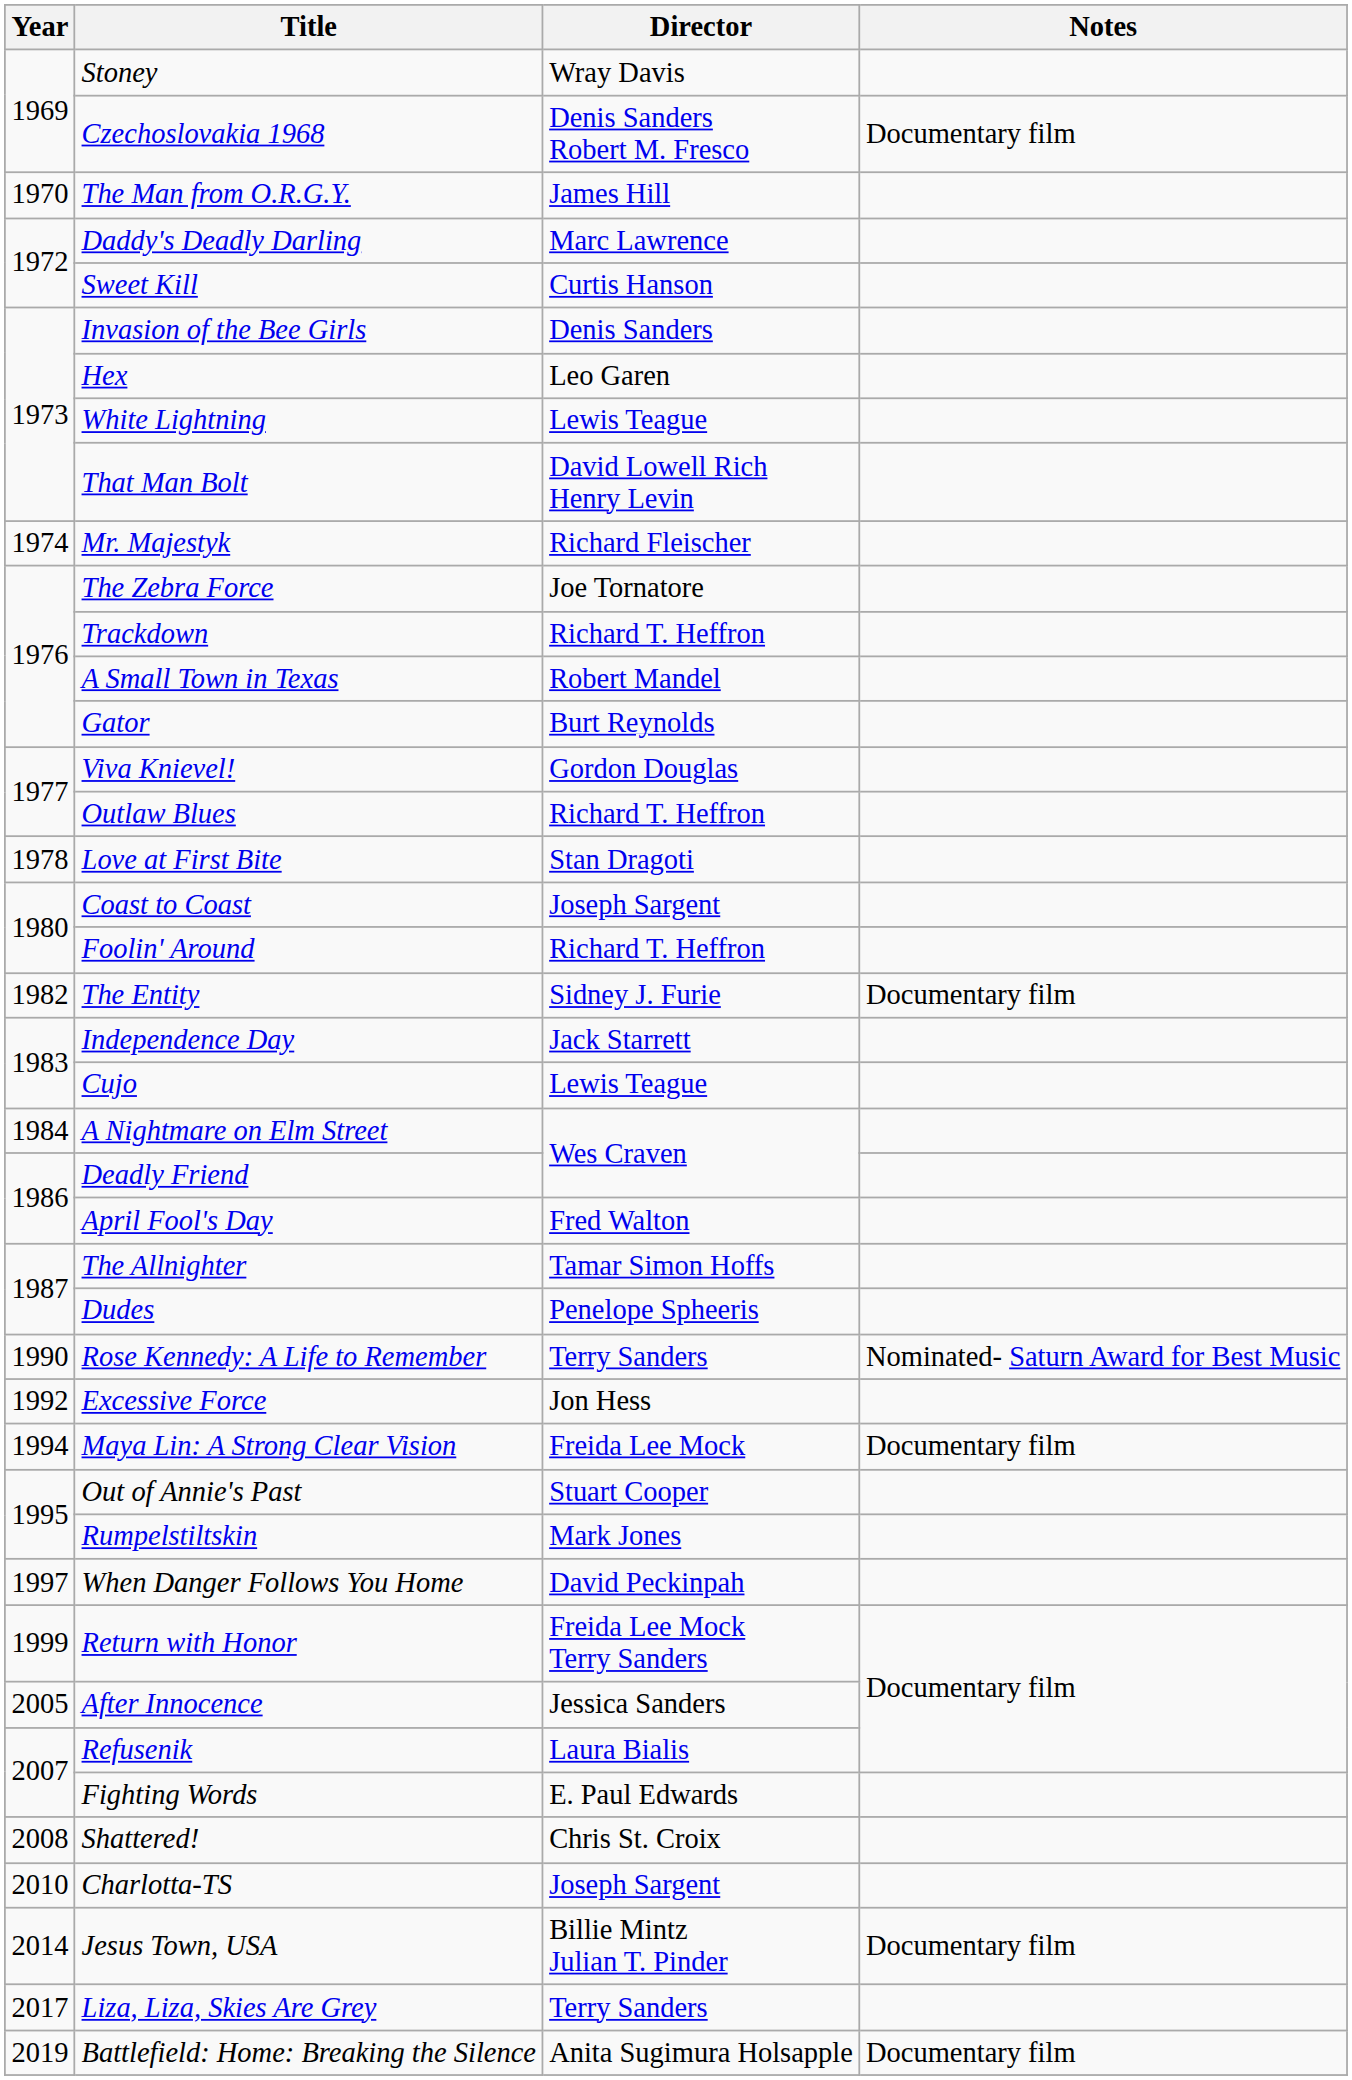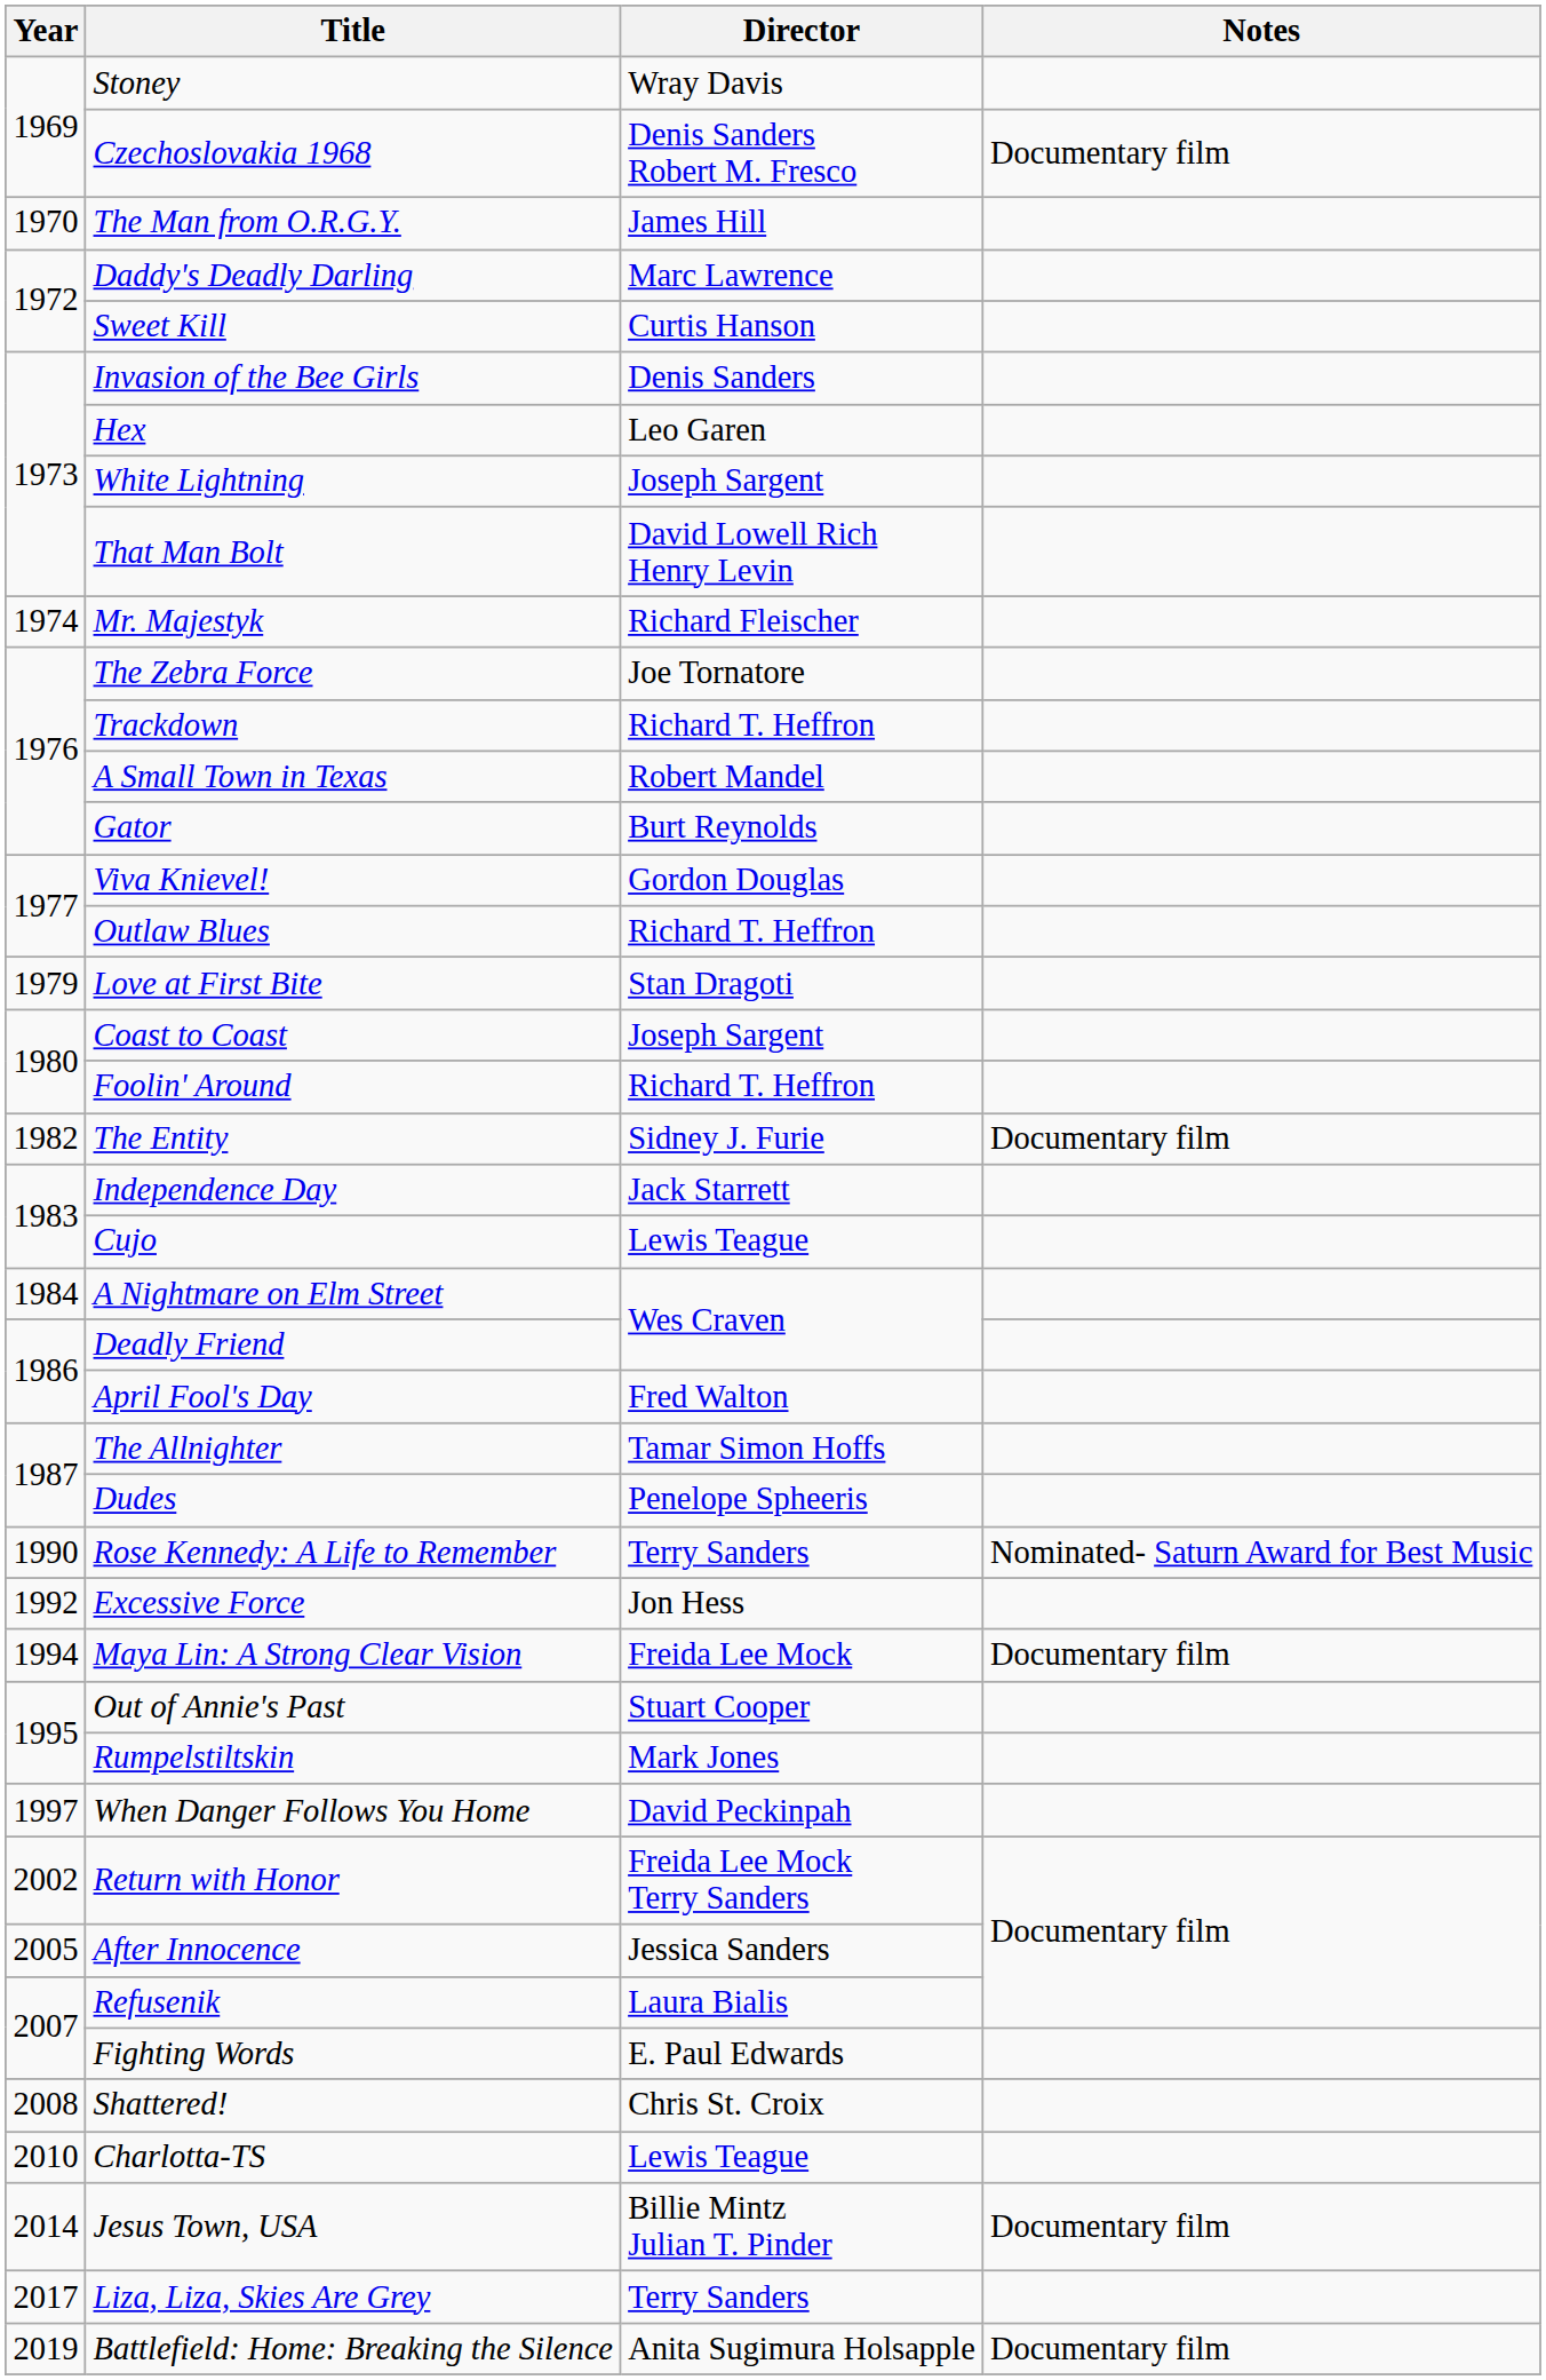White Lightning | Director: Lewis Teague -> Joseph Sargent
Love at First Bite | Year: 1978 -> 1979
Return with Honor | Year: 1999 -> 2002
Charlotta-TS | Director: Joseph Sargent -> Lewis Teague
